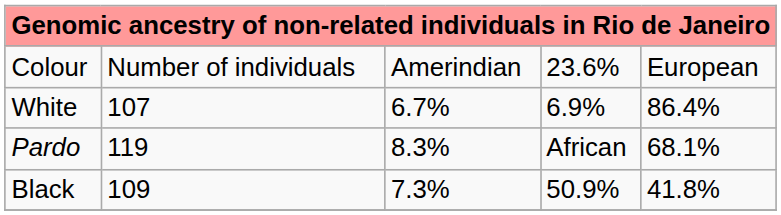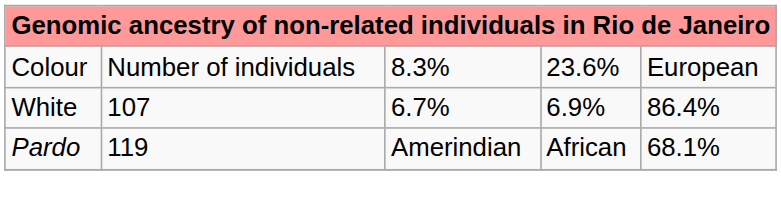Colour | column 3: Amerindian -> 8.3%
Pardo | column 3: 8.3% -> Amerindian
- row: Black | 109 | 7.3% | 50.9% | 41.8%
